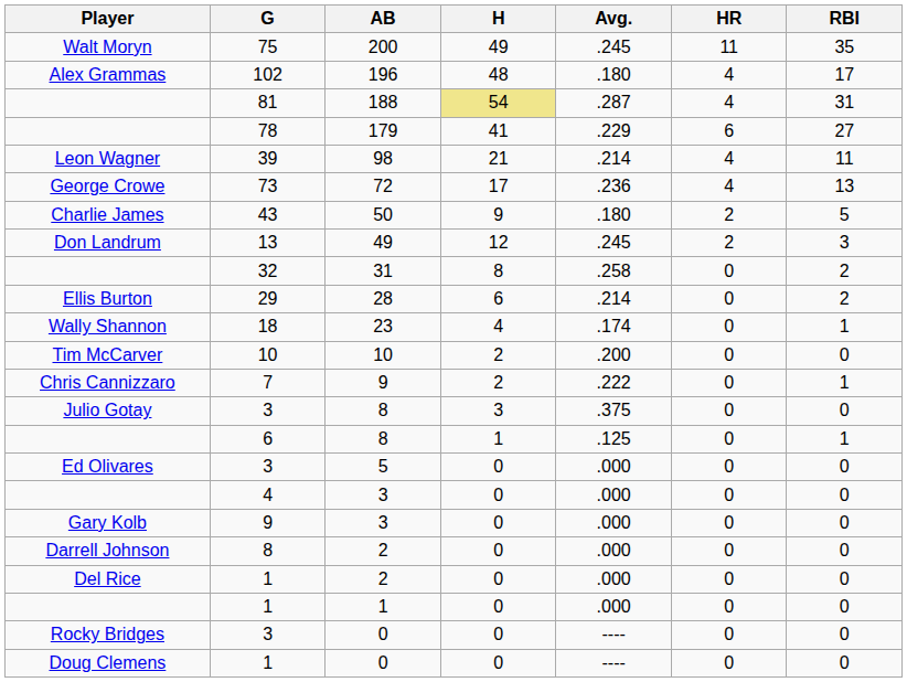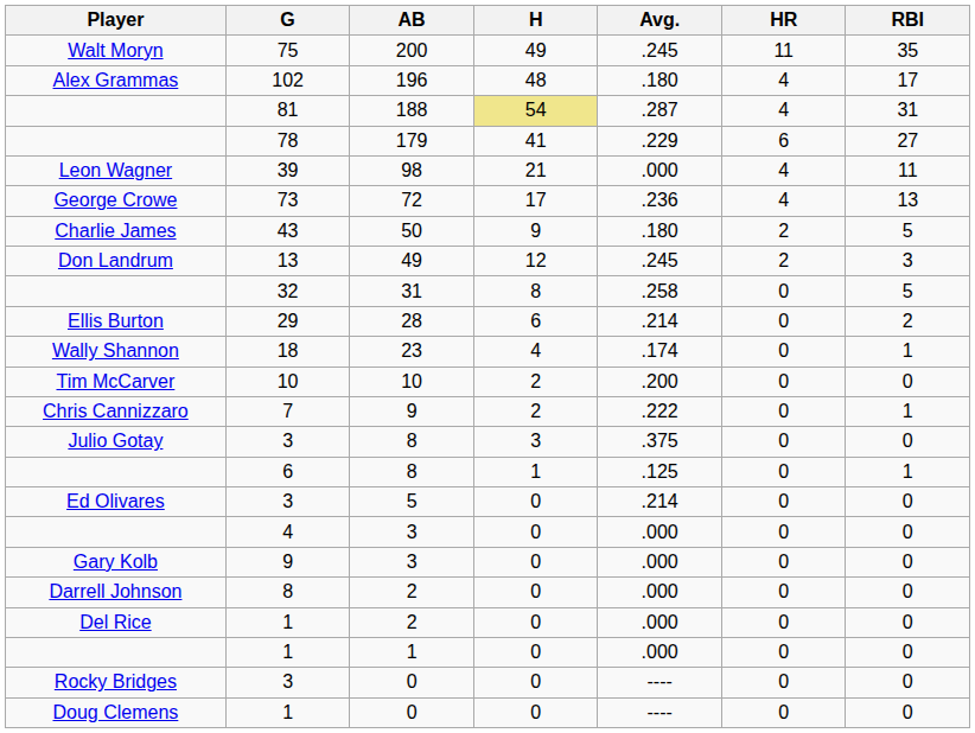39 | Avg.: .214 -> .000
32 | RBI: 2 -> 5
3 / 5 | Avg.: .000 -> .214
